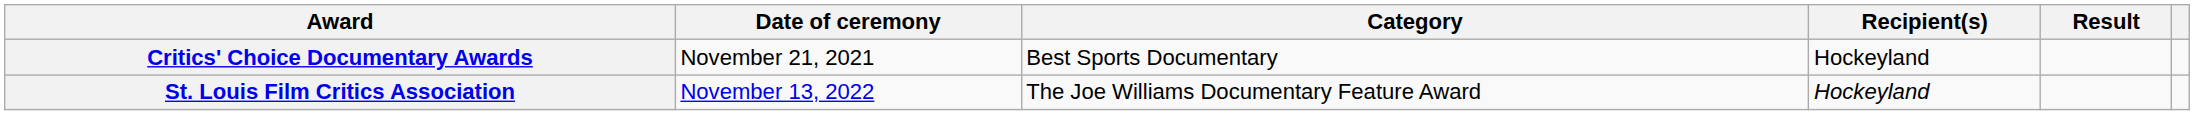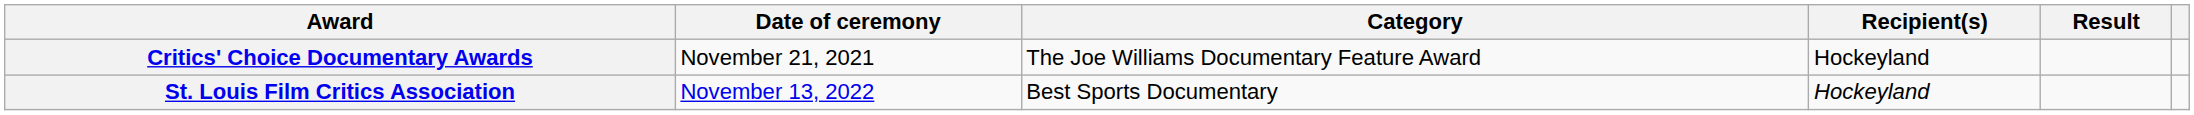Critics' Choice Documentary Awards | Category: Best Sports Documentary -> The Joe Williams Documentary Feature Award
St. Louis Film Critics Association | Category: The Joe Williams Documentary Feature Award -> Best Sports Documentary
